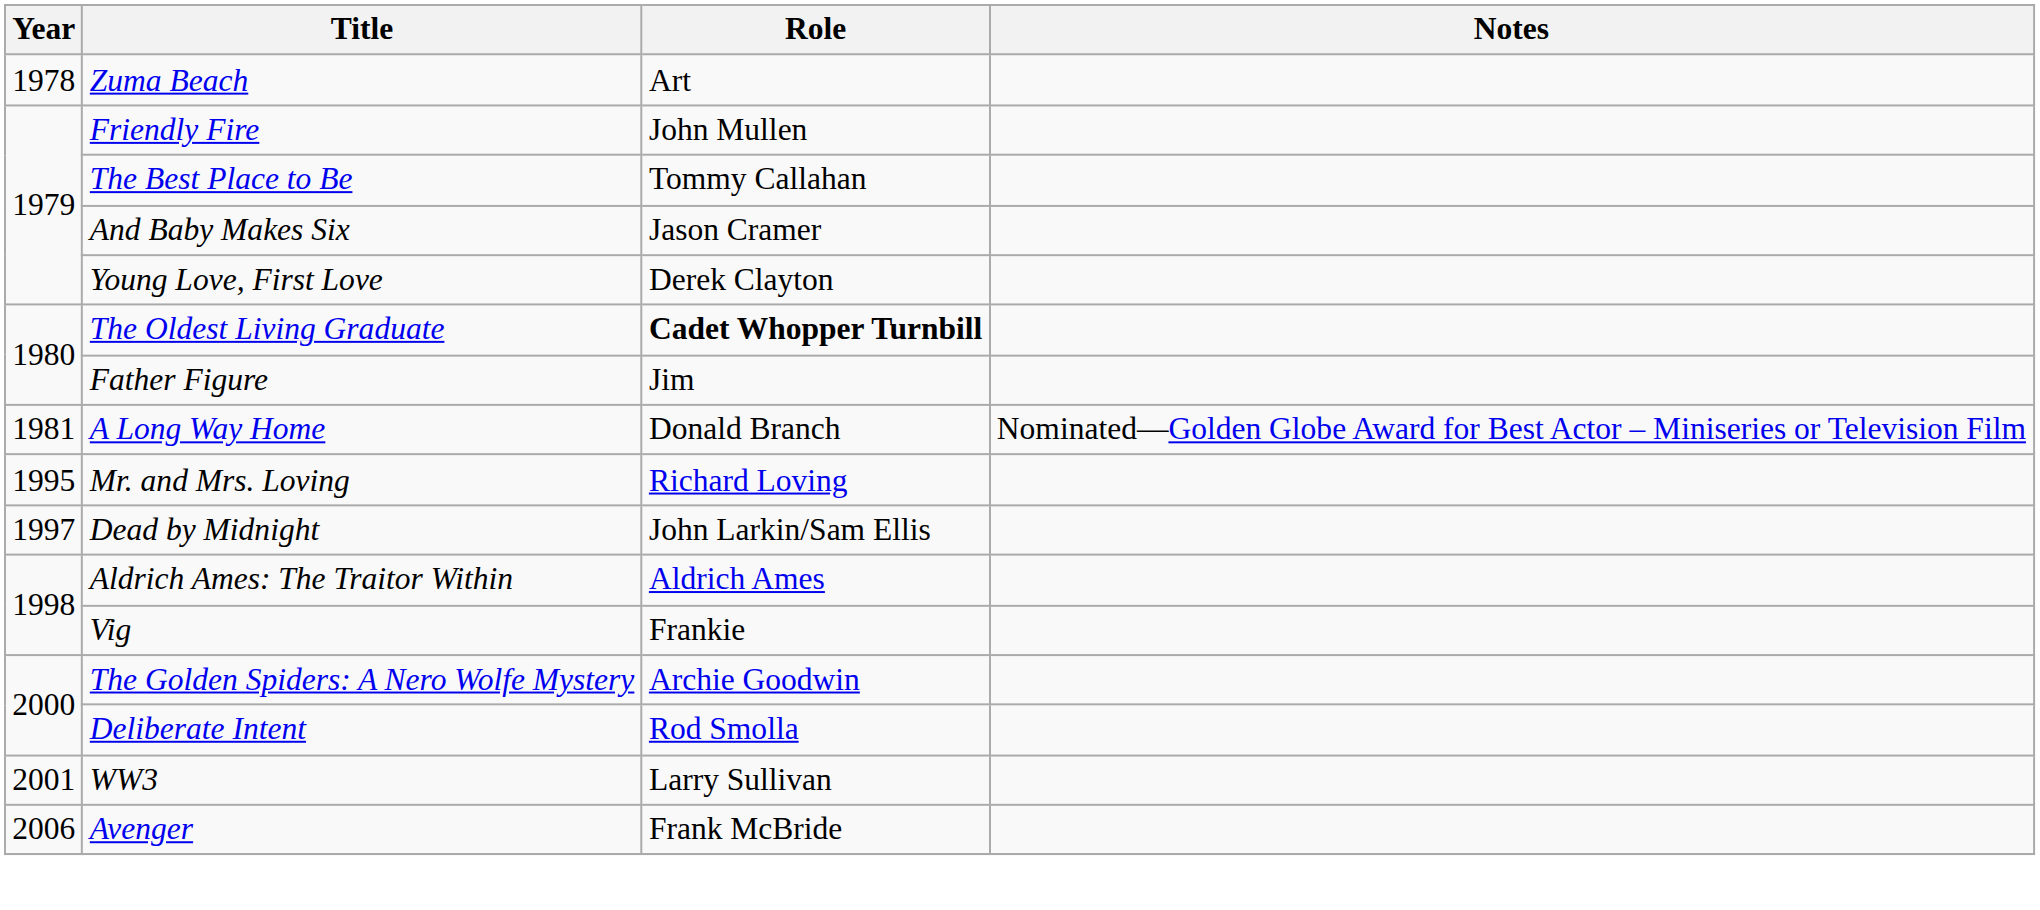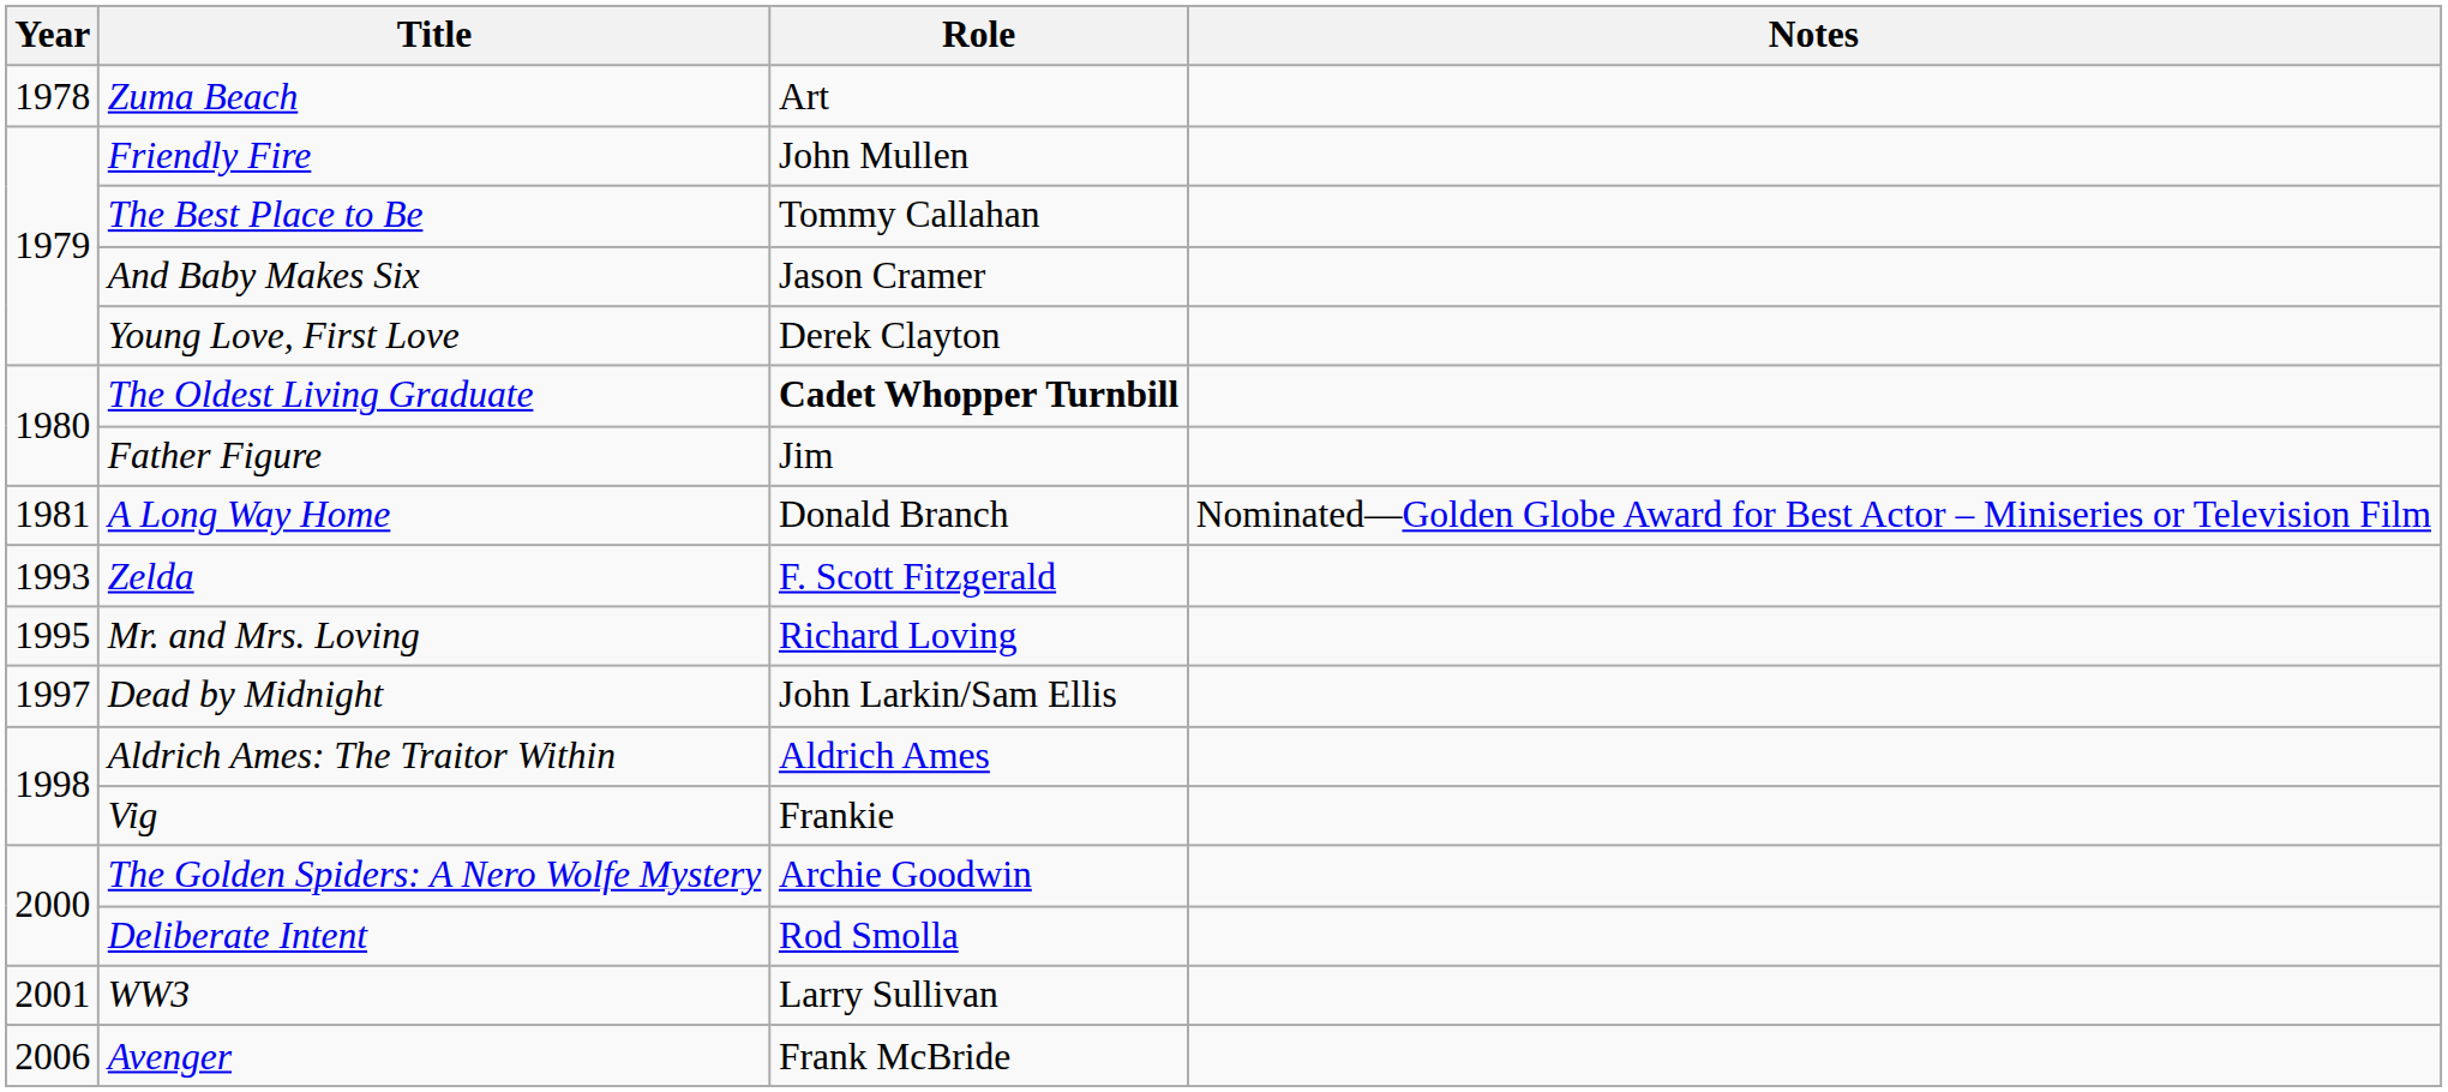+ row: 1993 | Zelda | F. Scott Fitzgerald
